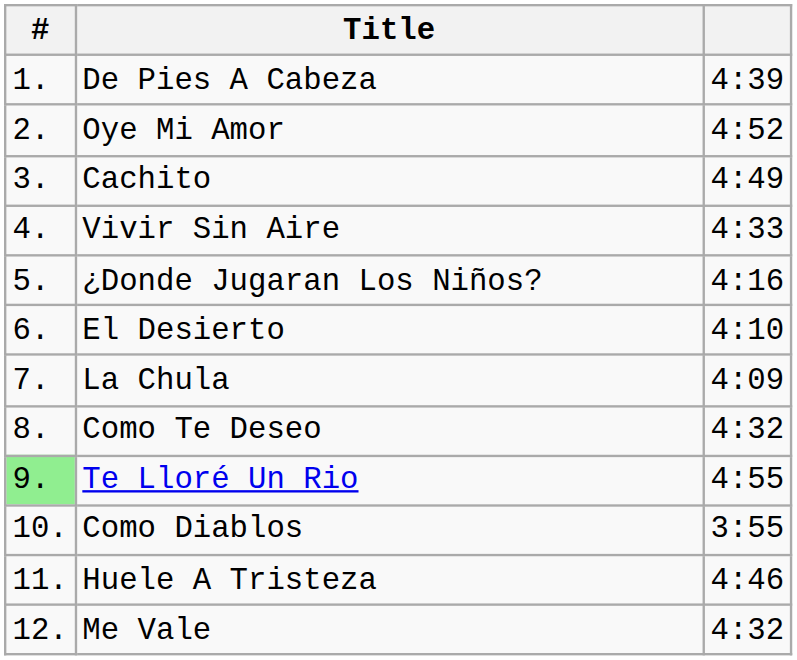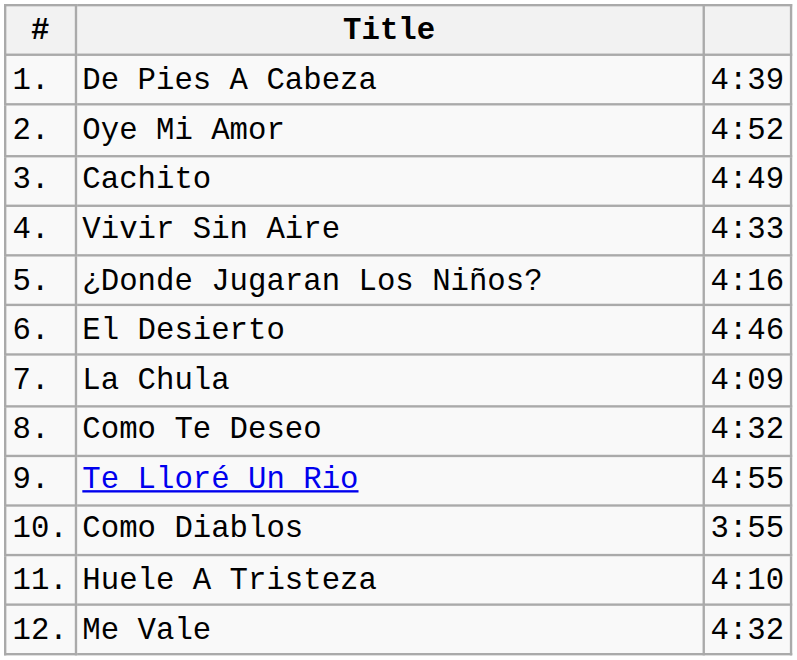El Desierto | column 3: 4:10 -> 4:46
Te Lloré Un Rio | #: lightgreen background -> no background
Huele A Tristeza | column 3: 4:46 -> 4:10
